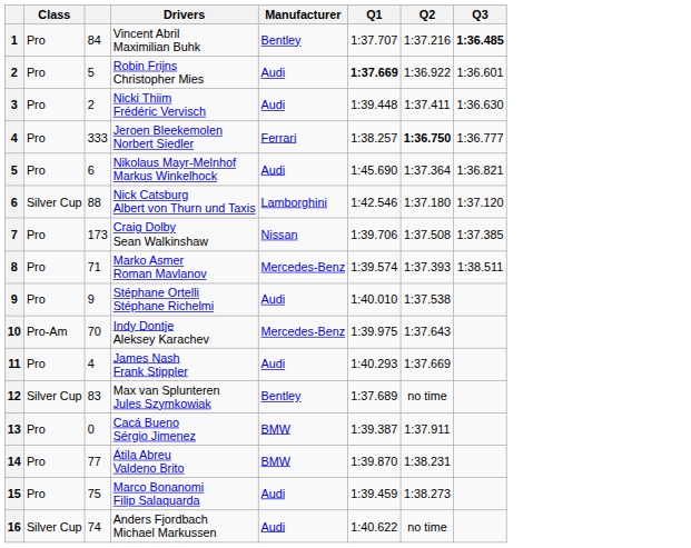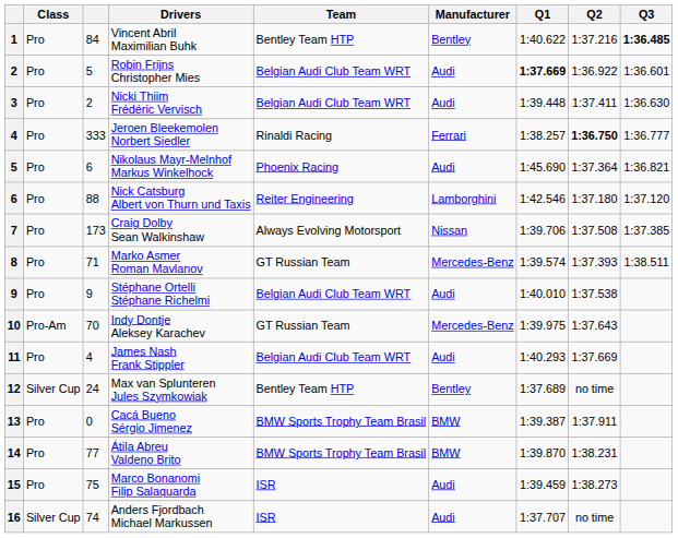+ column: Team | Bentley Team HTP | Belgian Audi Club Team WRT | Belgian Audi Club Team WRT | Rinaldi Racing | Phoenix Racing | Reiter Engineering | Always Evolving Motorsport | GT Russian Team | Belgian Audi Club Team WRT | GT Russian Team | Belgian Audi Club Team WRT | Bentley Team HTP | BMW Sports Trophy Team Brasil | BMW Sports Trophy Team Brasil | ISR | ISR
Vincent Abril Maximilian Buhk | Q1: 1:37.707 -> 1:40.622
Nick Catsburg Albert von Thurn und Taxis | Class: Silver Cup -> Pro
Max van Splunteren Jules Szymkowiak | column 3: 83 -> 24
Anders Fjordbach Michael Markussen | Q1: 1:40.622 -> 1:37.707
